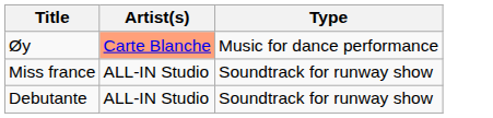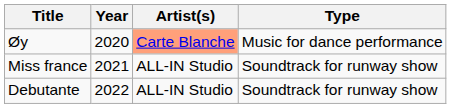+ column: Year | 2020 | 2021 | 2022
